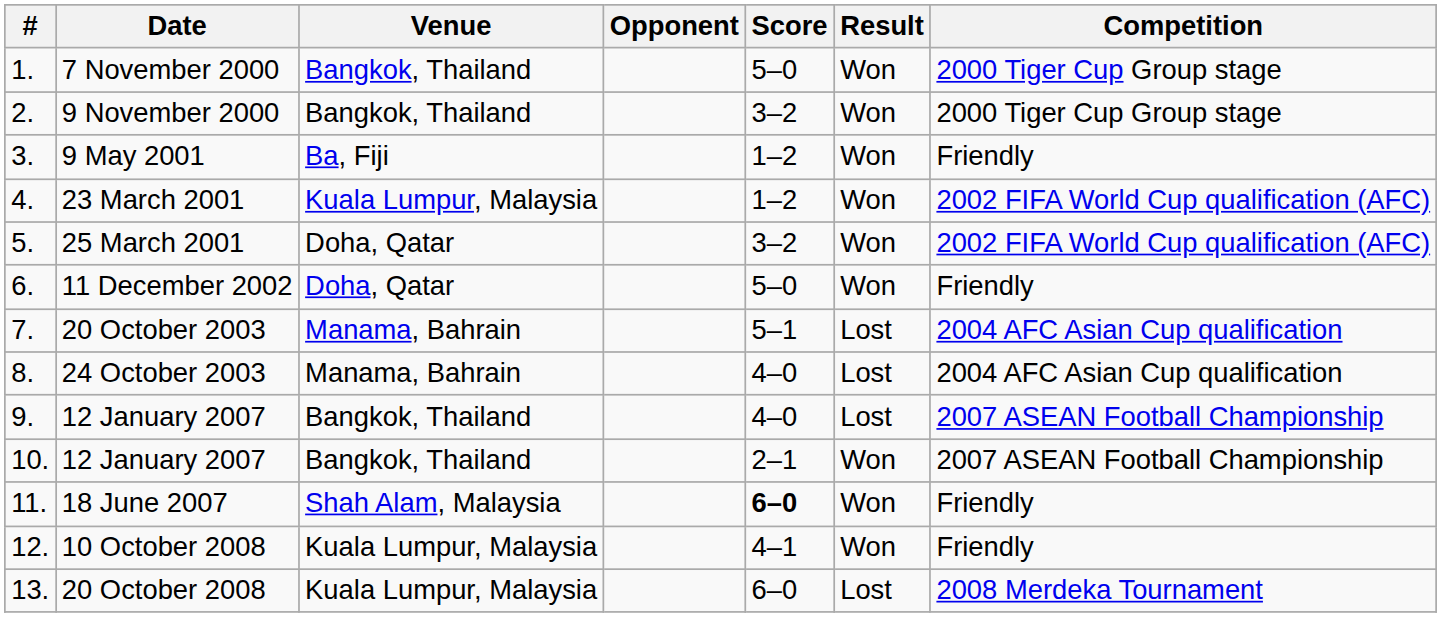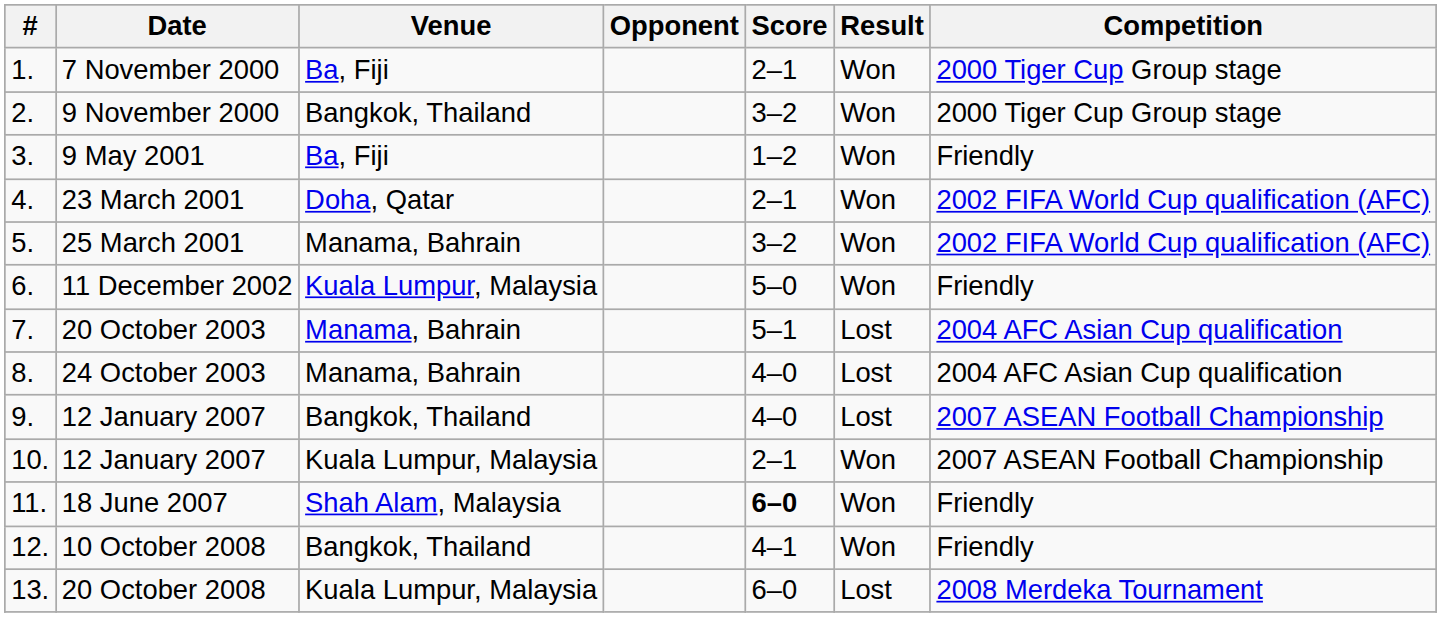7 November 2000 | Venue: Bangkok, Thailand -> Ba, Fiji
7 November 2000 | Score: 5–0 -> 2–1
23 March 2001 | Venue: Kuala Lumpur, Malaysia -> Doha, Qatar
23 March 2001 | Score: 1–2 -> 2–1
25 March 2001 | Venue: Doha, Qatar -> Manama, Bahrain
11 December 2002 | Venue: Doha, Qatar -> Kuala Lumpur, Malaysia
10. / 12 January 2007 | Venue: Bangkok, Thailand -> Kuala Lumpur, Malaysia
10 October 2008 | Venue: Kuala Lumpur, Malaysia -> Bangkok, Thailand
